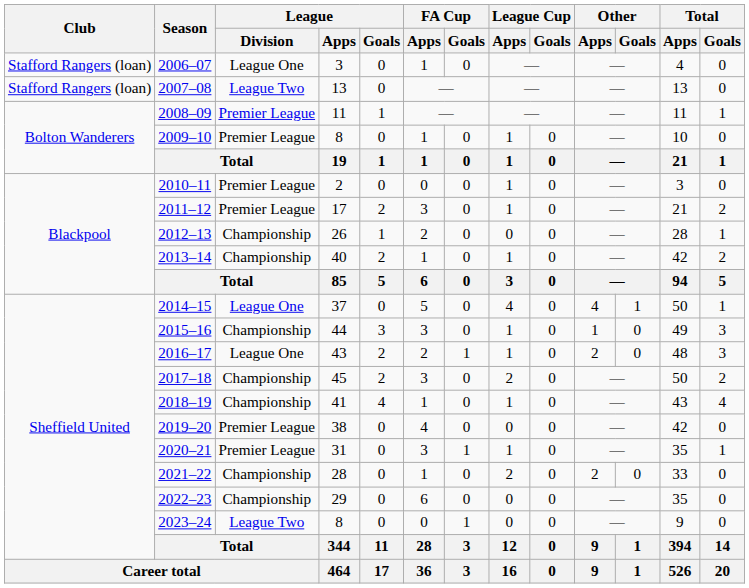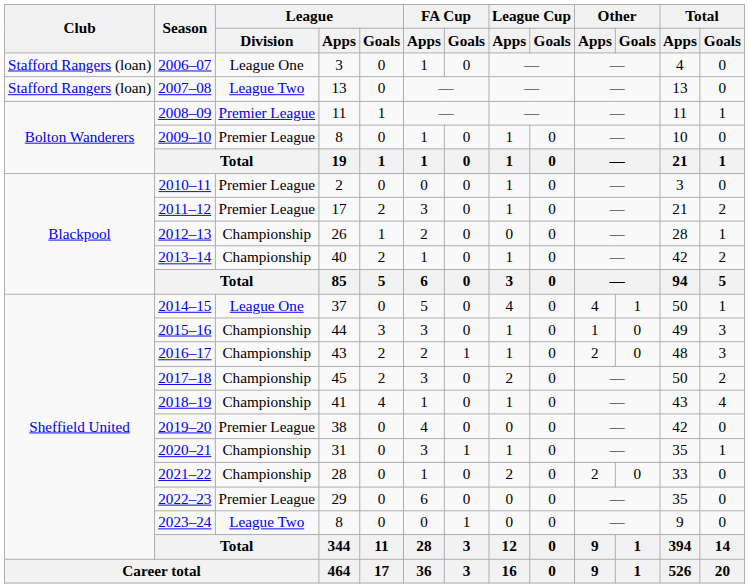2016–17 | League / Division: League One -> Championship
2020–21 | League / Division: Premier League -> Championship
2022–23 | League / Division: Championship -> Premier League
